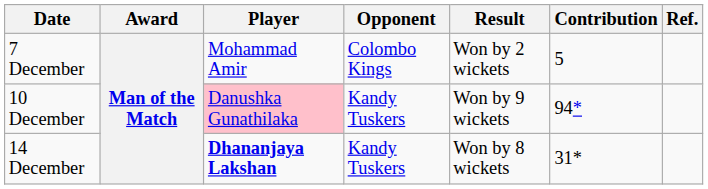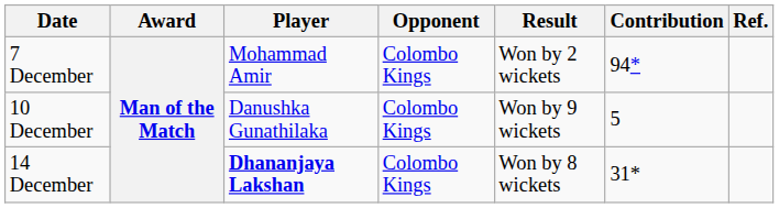7 December | Contribution: 5 -> 94*
10 December | Player: pink background -> no background
10 December | Opponent: Kandy Tuskers -> Colombo Kings
10 December | Contribution: 94* -> 5
14 December | Opponent: Kandy Tuskers -> Colombo Kings
